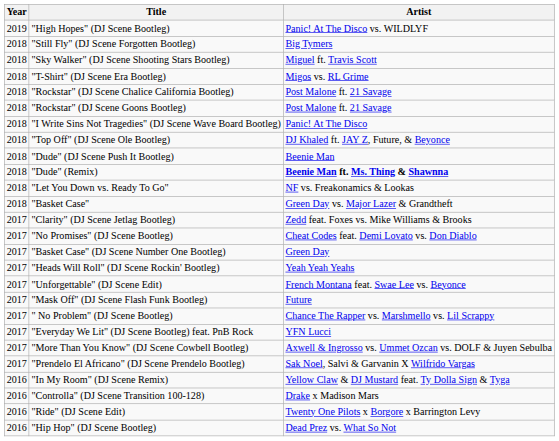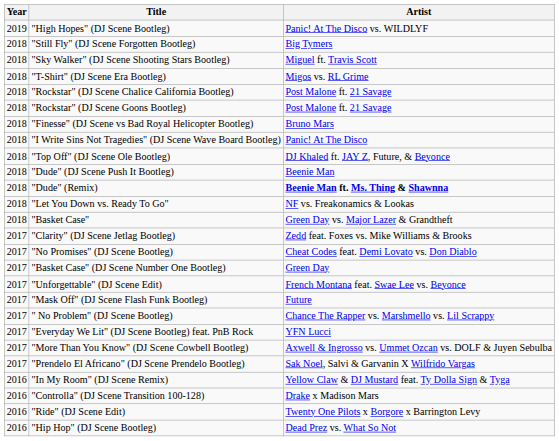+ row: 2018 | "Finesse" (DJ Scene vs Bad Royal Helicopter Bootleg) | Bruno Mars
- row: 2017 | "Heads Will Roll" (DJ Scene Rockin' Bootleg) | Yeah Yeah Yeahs
